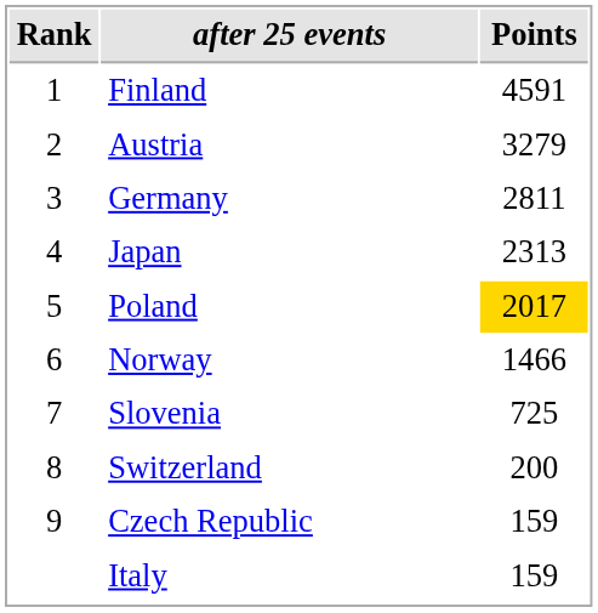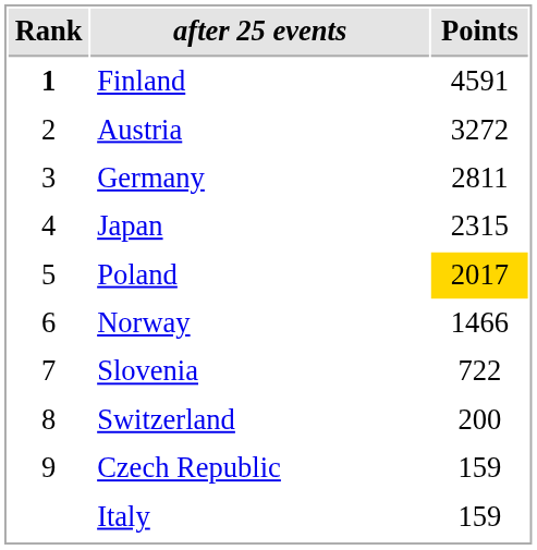Finland | Rank: normal -> bold
Austria | Points: 3279 -> 3272
Japan | Points: 2313 -> 2315
Slovenia | Points: 725 -> 722
